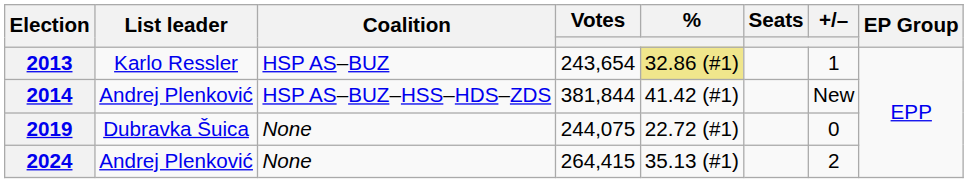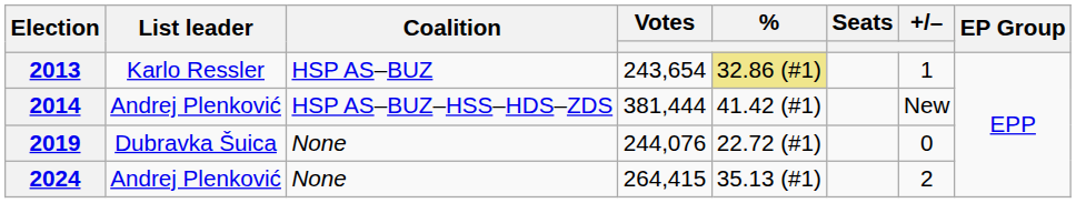2014 | Votes: 381,844 -> 381,444
2019 | Votes: 244,075 -> 244,076
